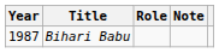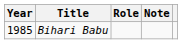Bihari Babu | Year: 1987 -> 1985
